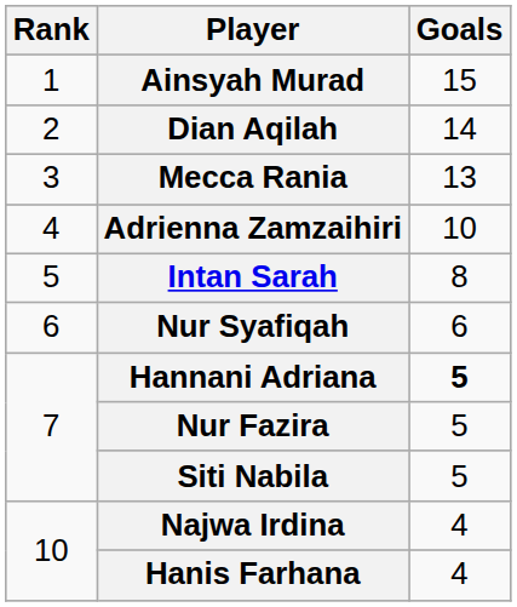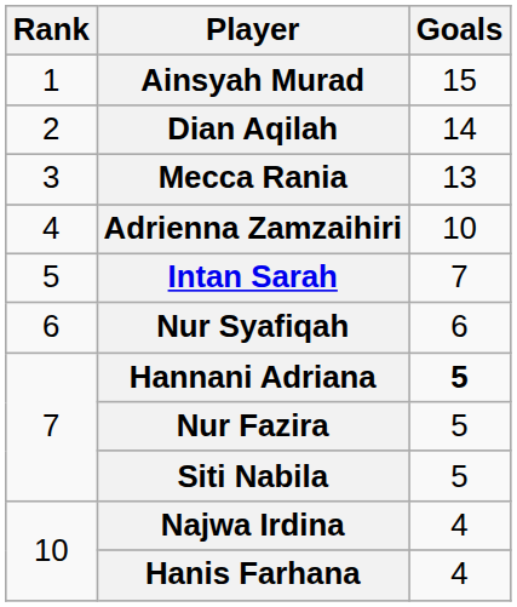Intan Sarah | Goals: 8 -> 7
